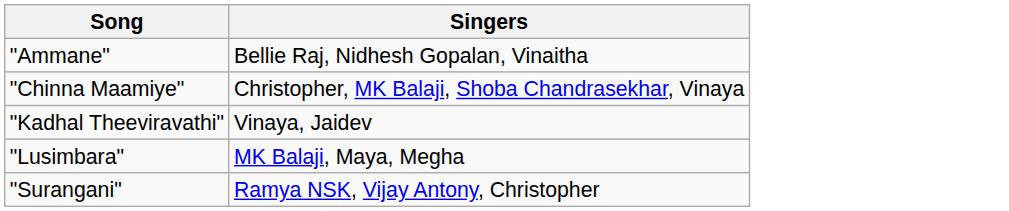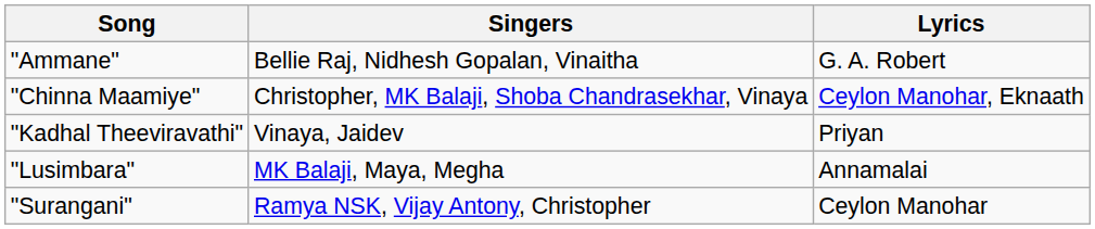+ column: Lyrics | G. A. Robert | Ceylon Manohar, Eknaath | Priyan | Annamalai | Ceylon Manohar
